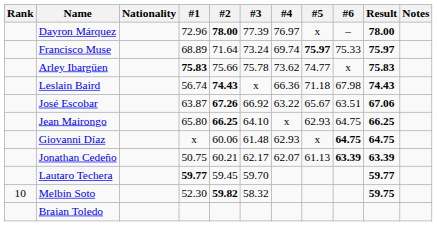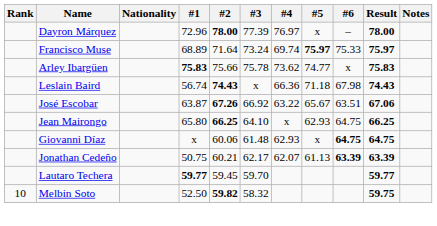Melbin Soto | #1: 52.30 -> 52.50
- row: Braian Toledo
